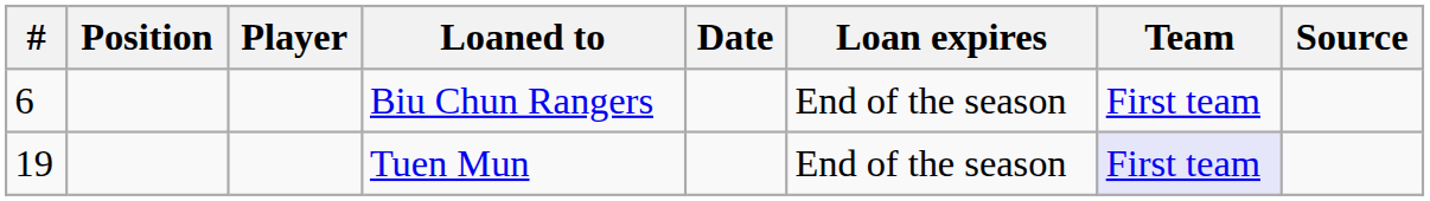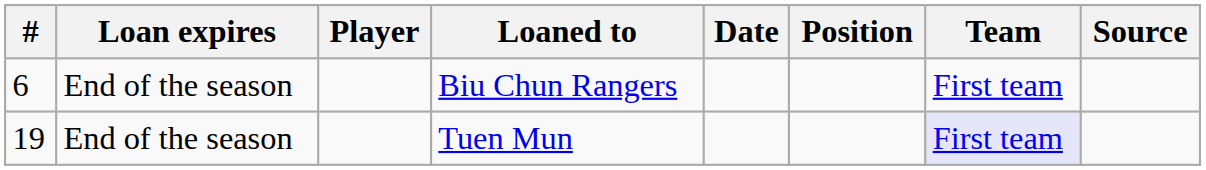columns swapped: Position <-> Loan expires
